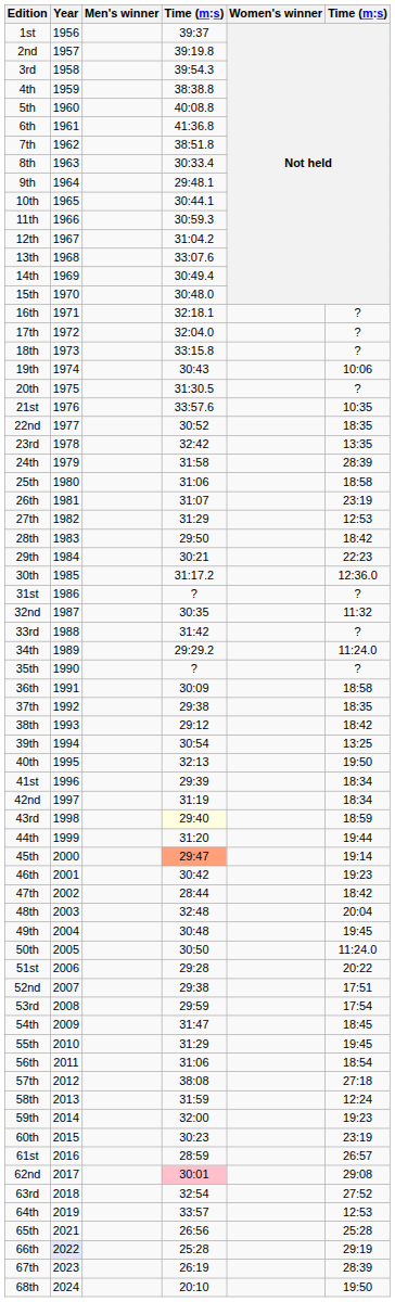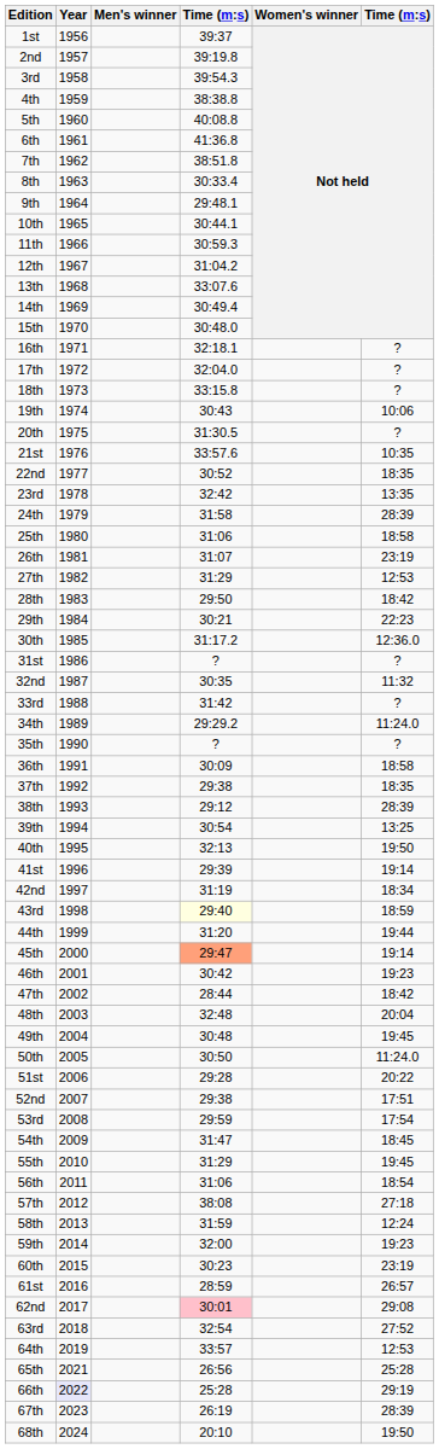38th | column 6: 18:42 -> 28:39
41st | column 6: 18:34 -> 19:14
